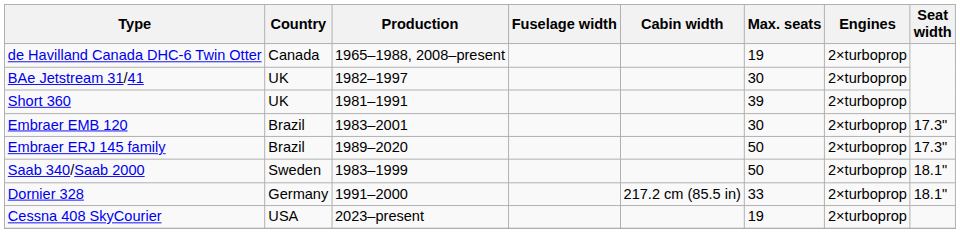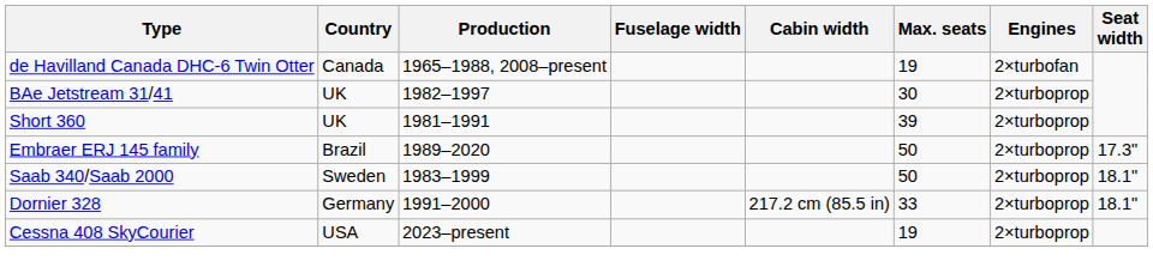de Havilland Canada DHC-6 Twin Otter | Engines: 2×turboprop -> 2×turbofan
- row: Embraer EMB 120 | Brazil | 1983–2001 | 30 | 2×turboprop | 17.3"
